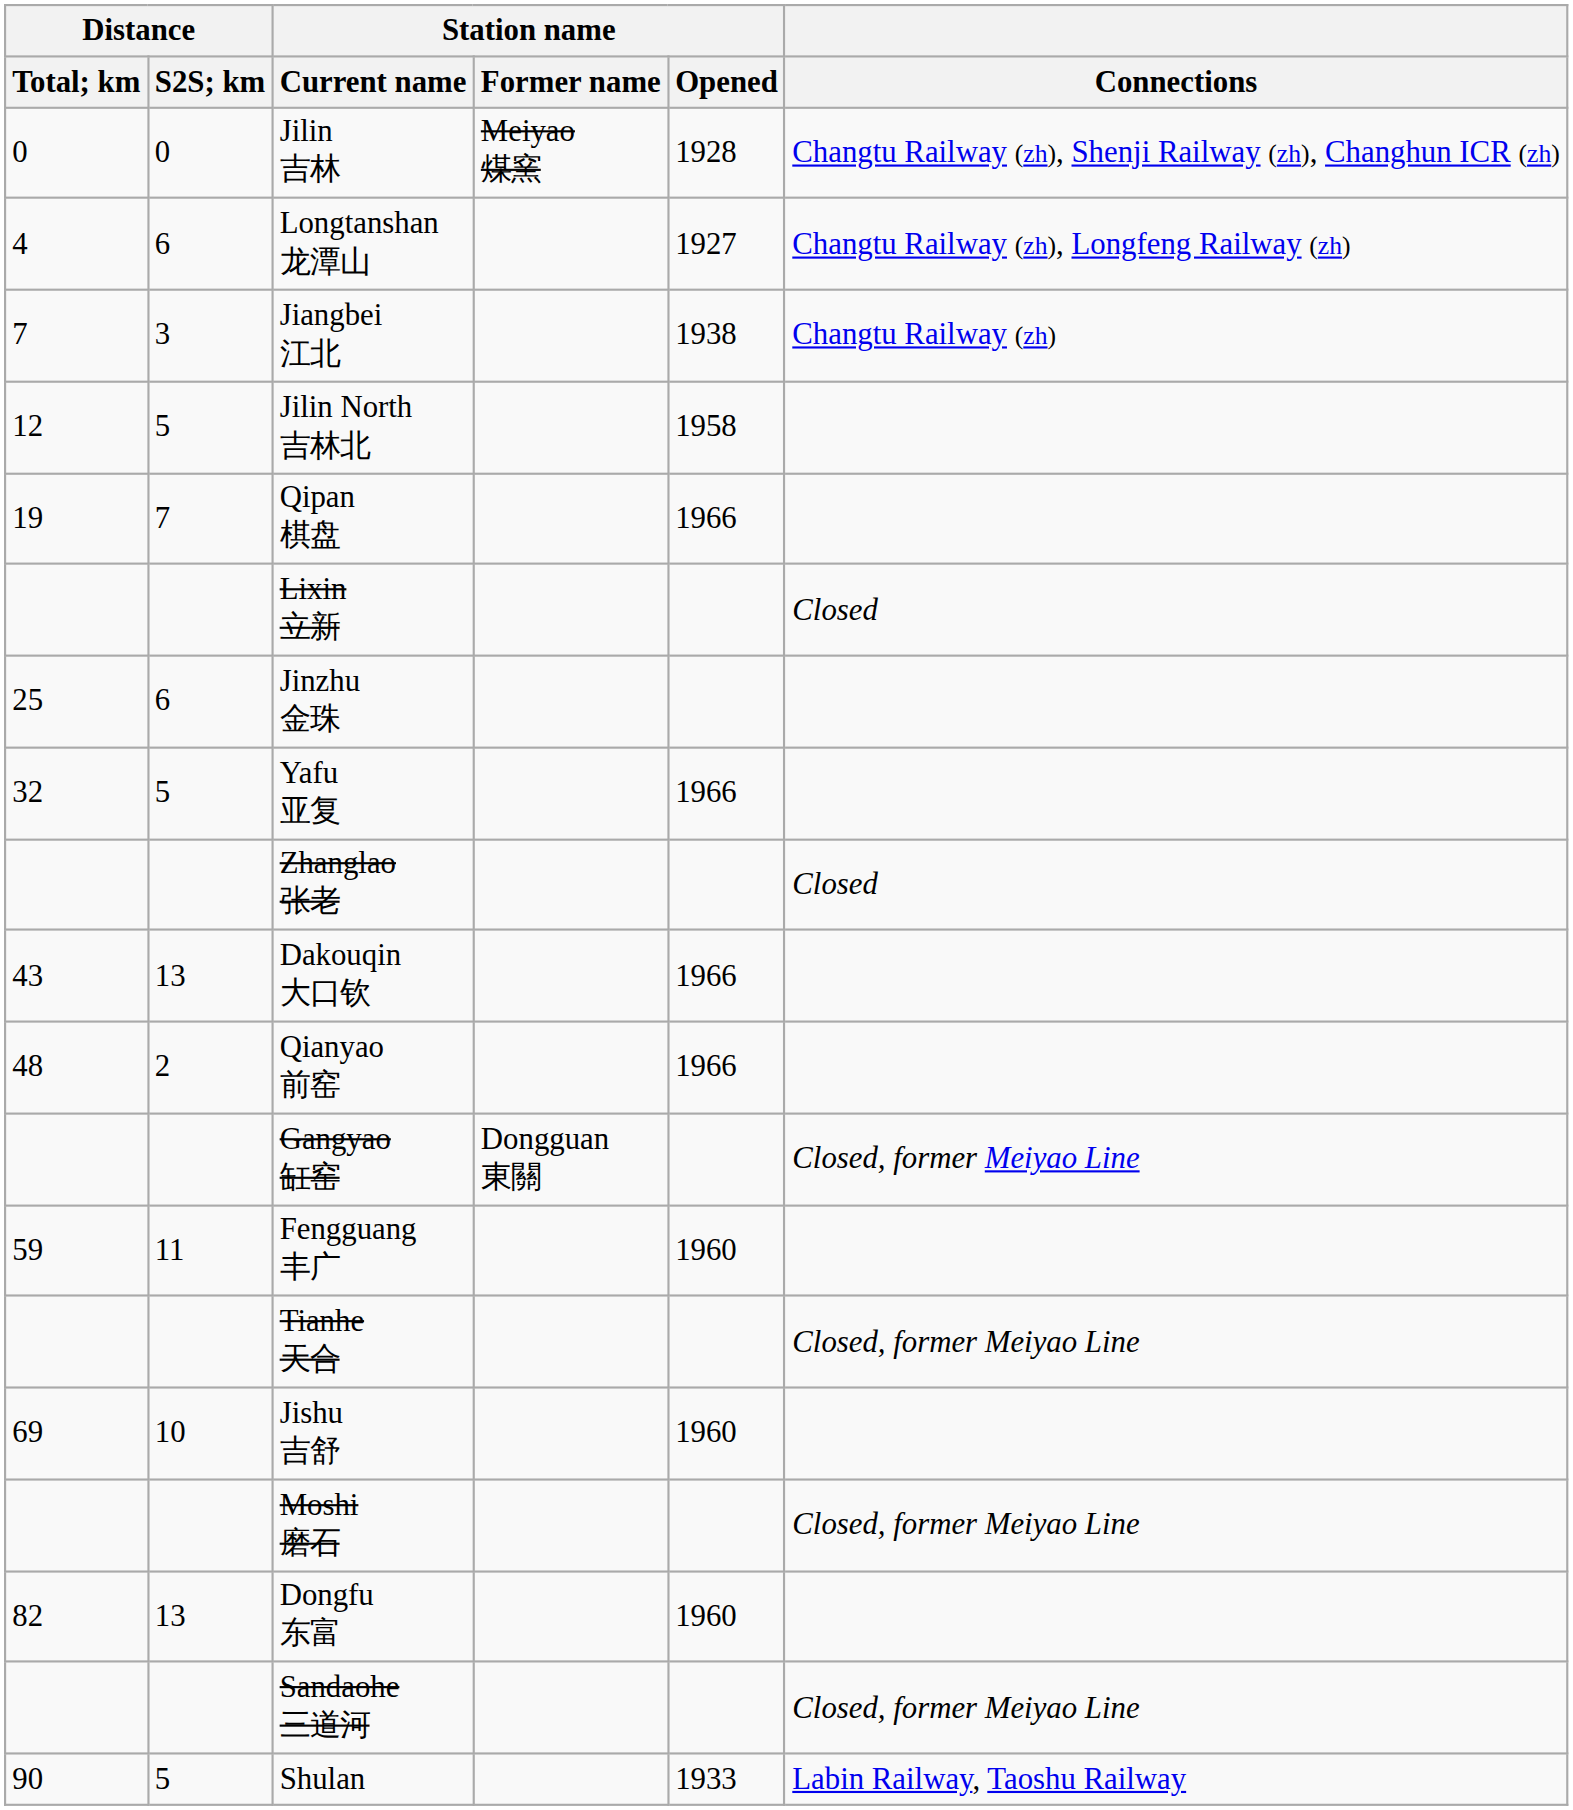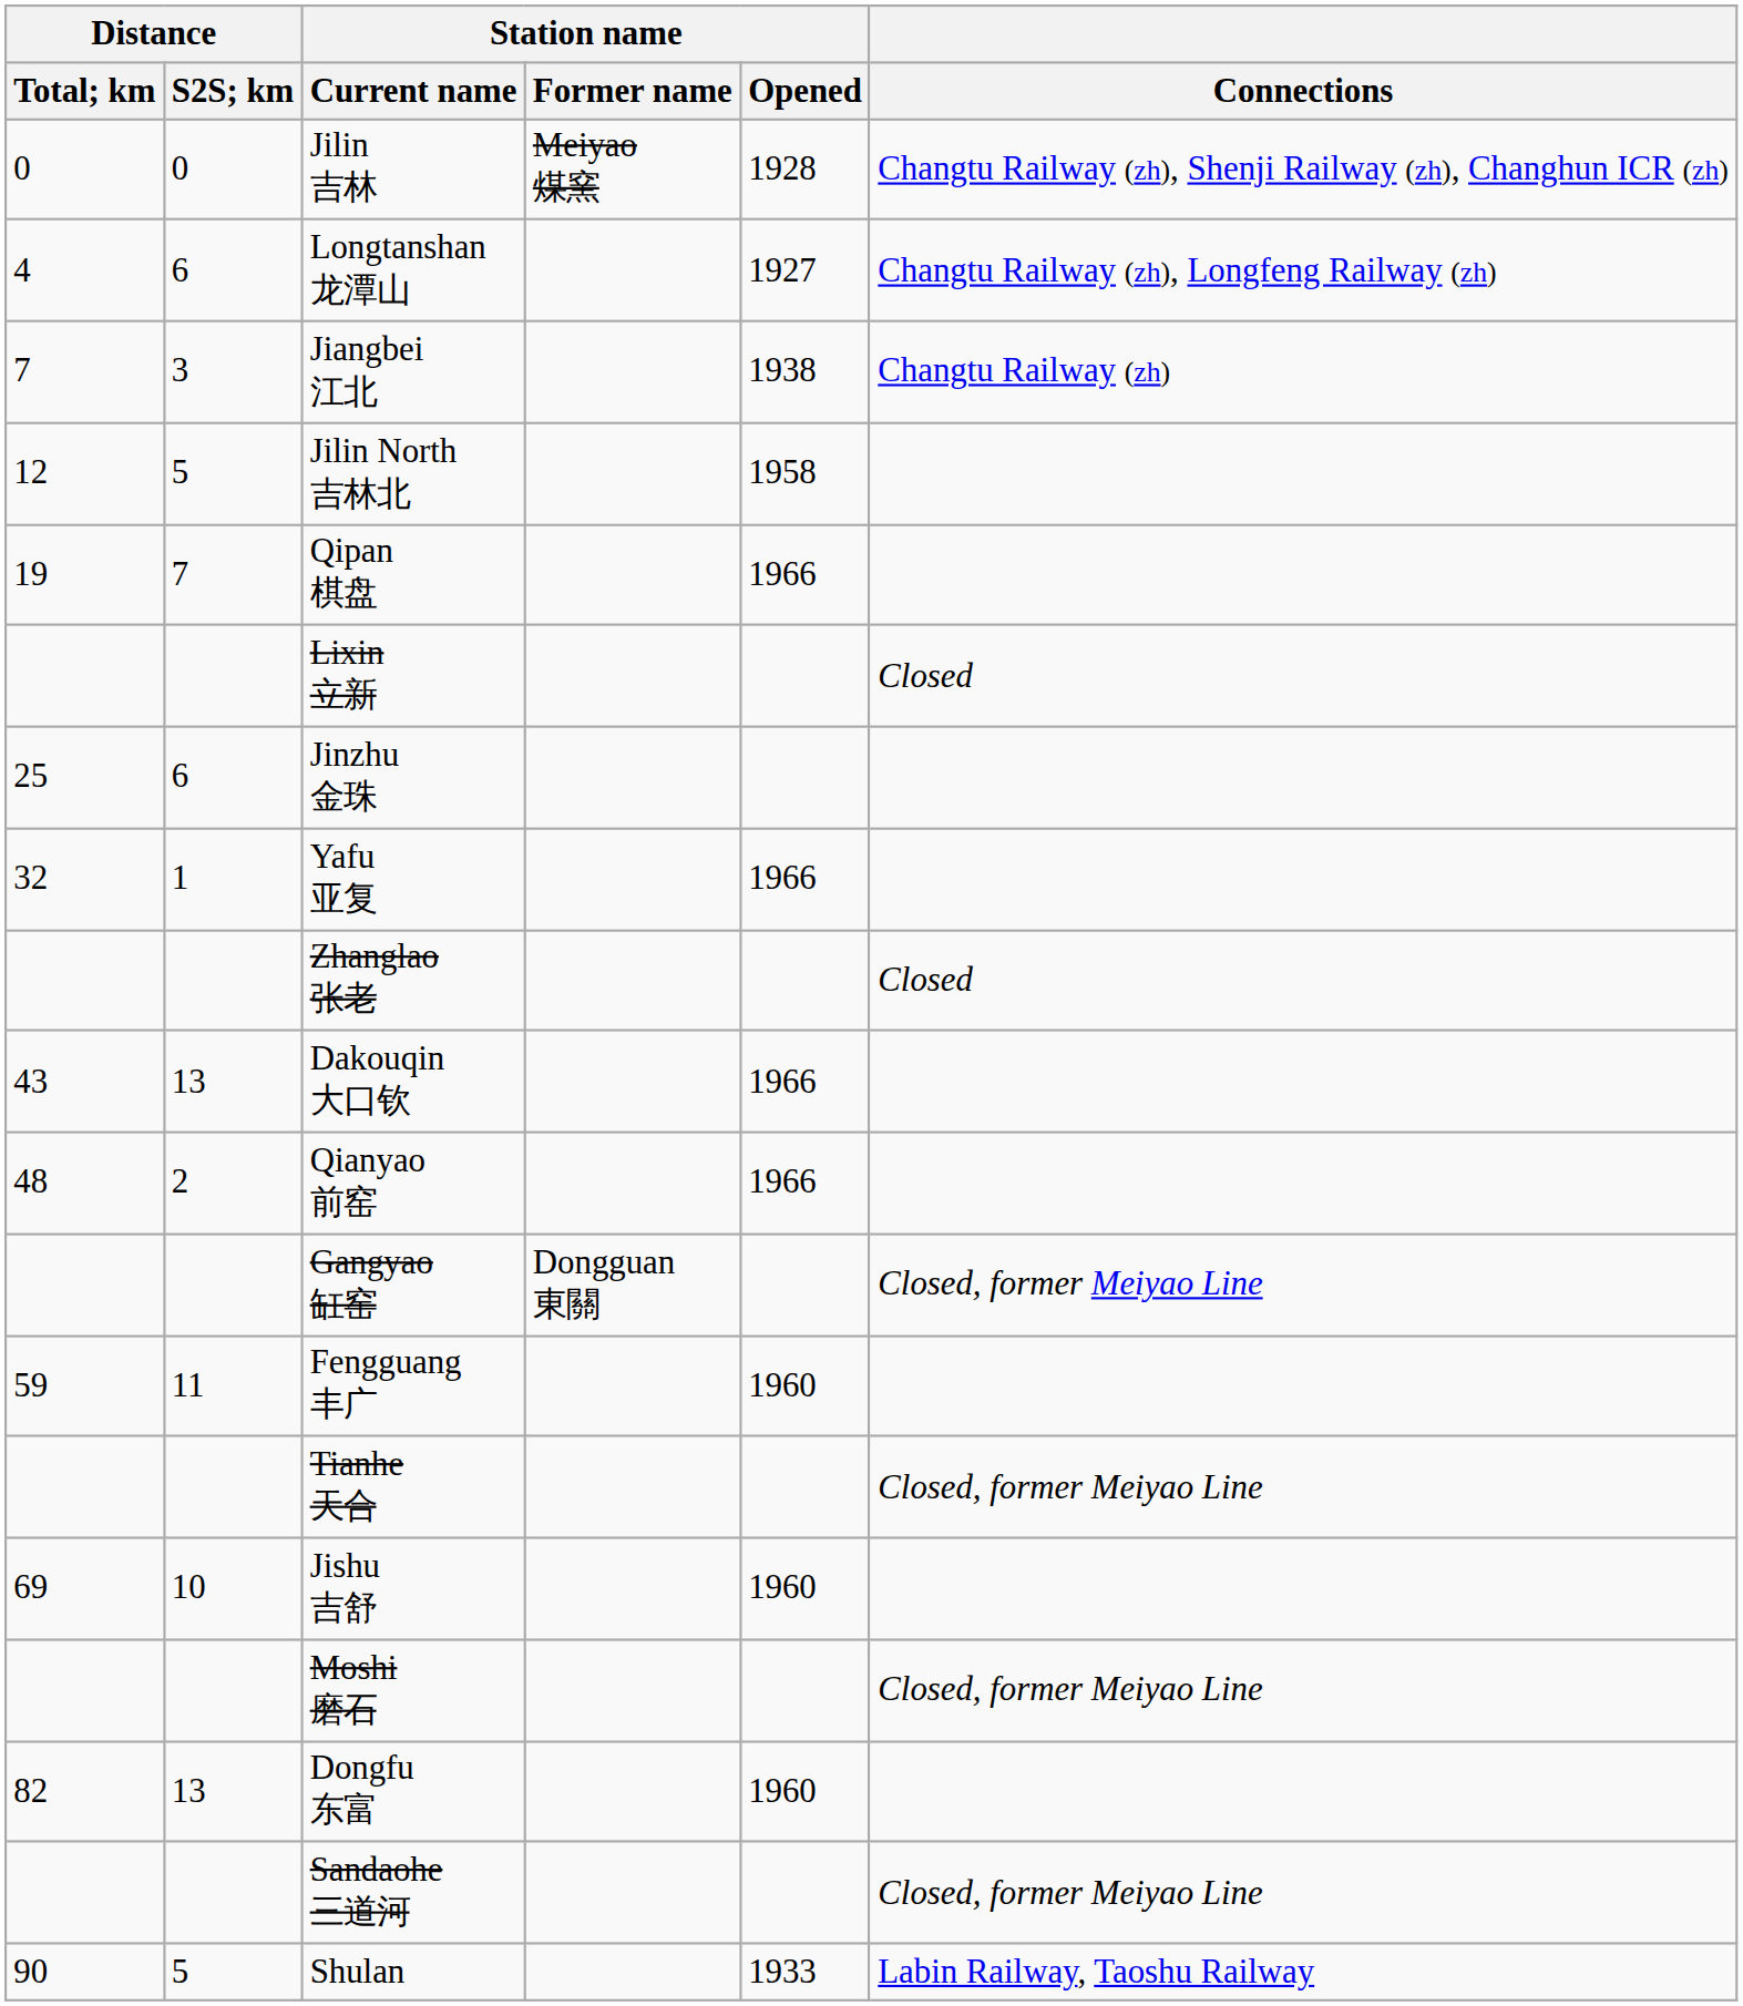Yafu 亚复 | Distance / S2S; km: 5 -> 1
